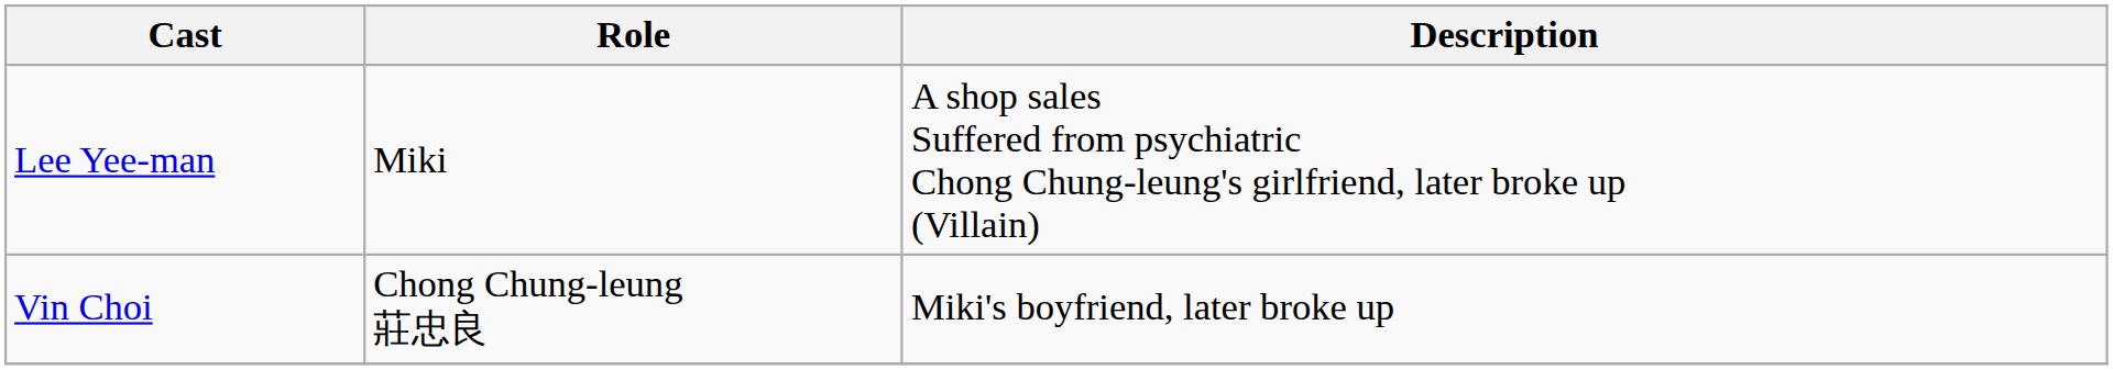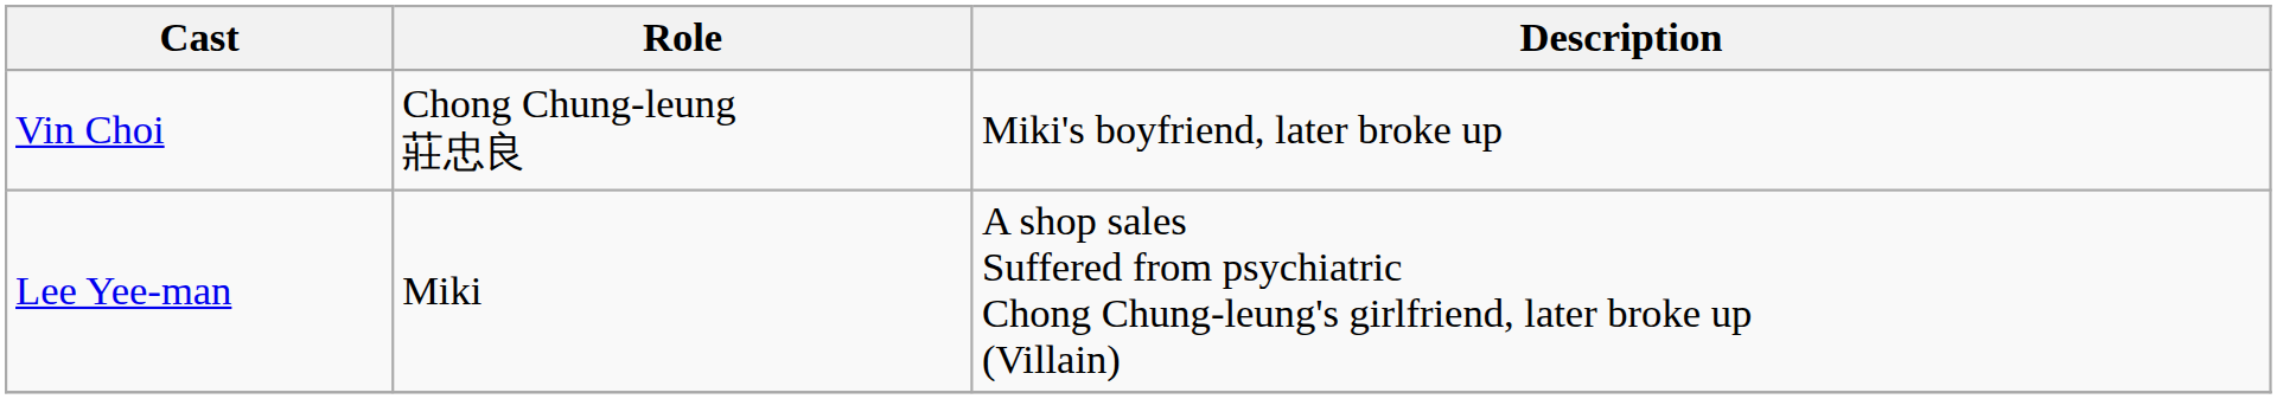rows swapped: Vin Choi <-> Lee Yee-man
